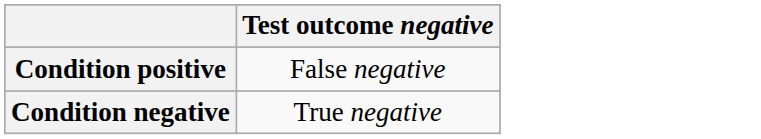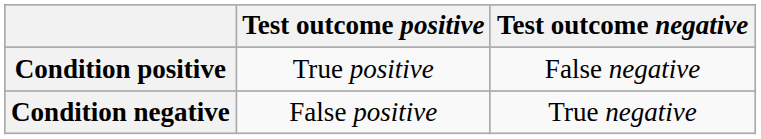+ column: Test outcome positive | True positive | False positive
